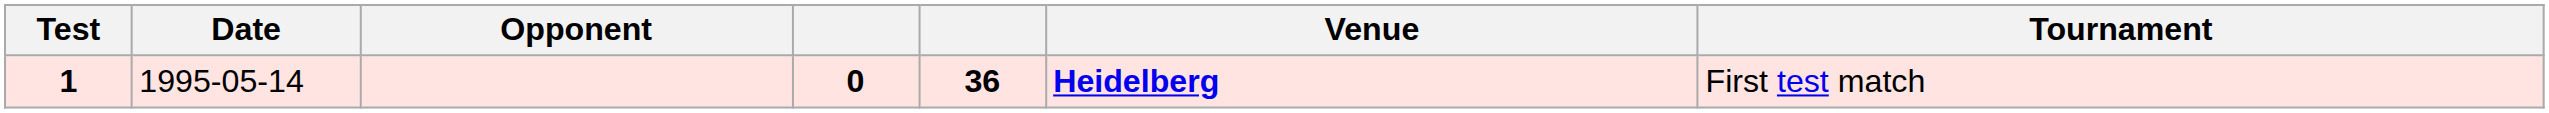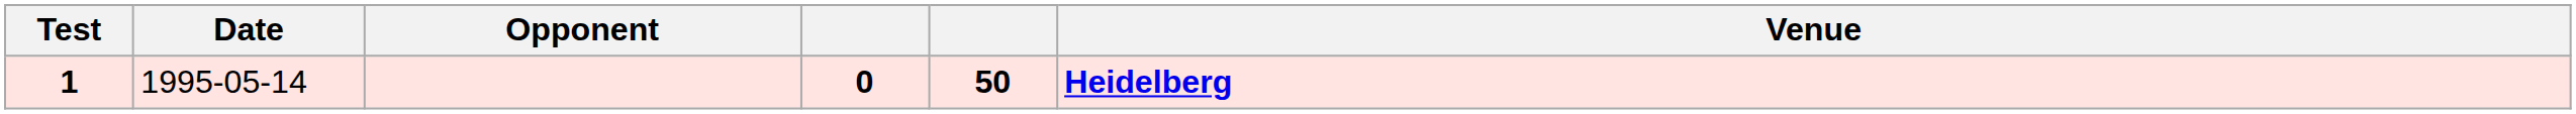- column: Tournament | First test match
1 | column 5: 36 -> 50
